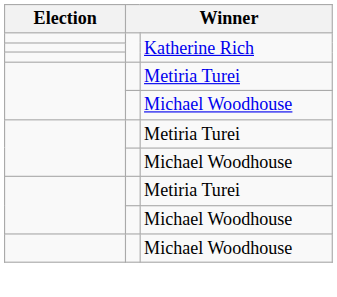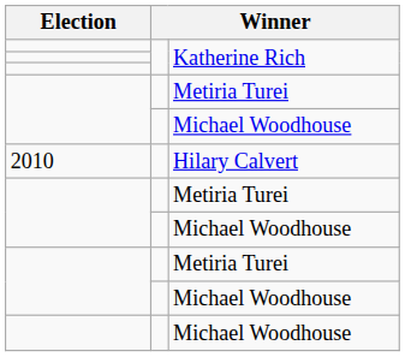+ row: 2010 | Hilary Calvert
